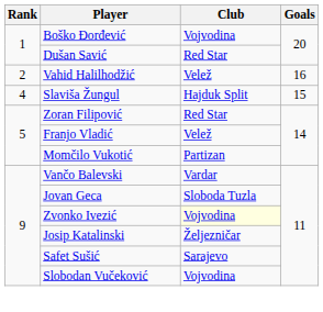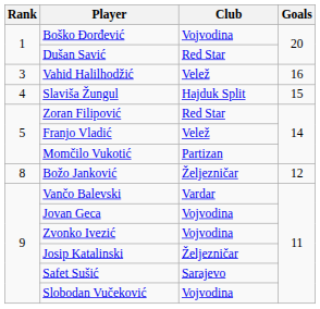Vahid Halilhodžić | Rank: 2 -> 3
+ row: 8 | Božo Janković | Željezničar | 12
Jovan Geca | Club: Sloboda Tuzla -> Vojvodina
Zvonko Ivezić | Club: lightyellow background -> no background
